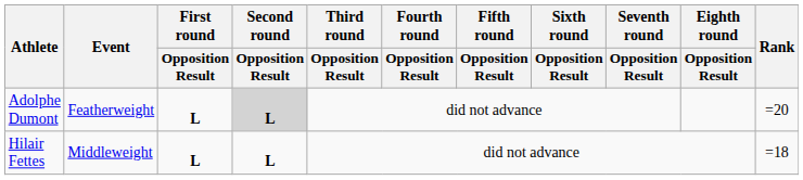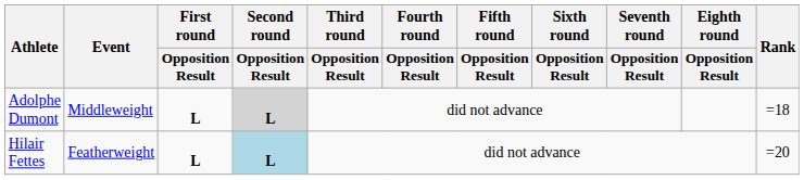Adolphe Dumont | Event: Featherweight -> Middleweight
Adolphe Dumont | Rank: =20 -> =18
Hilair Fettes | Event: Middleweight -> Featherweight
Hilair Fettes | Second round / Opposition Result: no background -> lightblue background
Hilair Fettes | Rank: =18 -> =20
